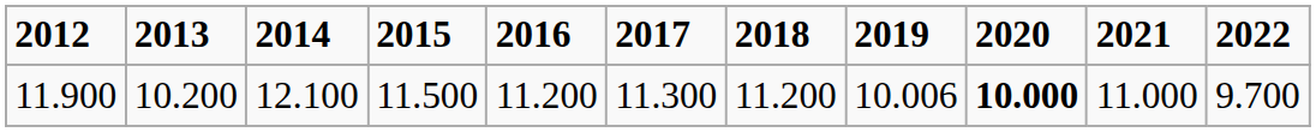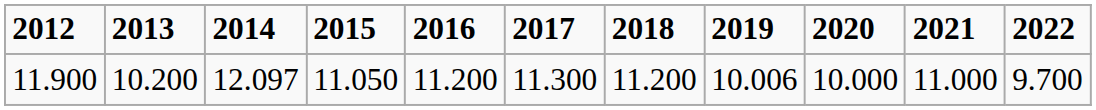11.900 | 2014: 12.100 -> 12.097
11.900 | 2015: 11.500 -> 11.050
11.900 | 2020: bold -> normal
